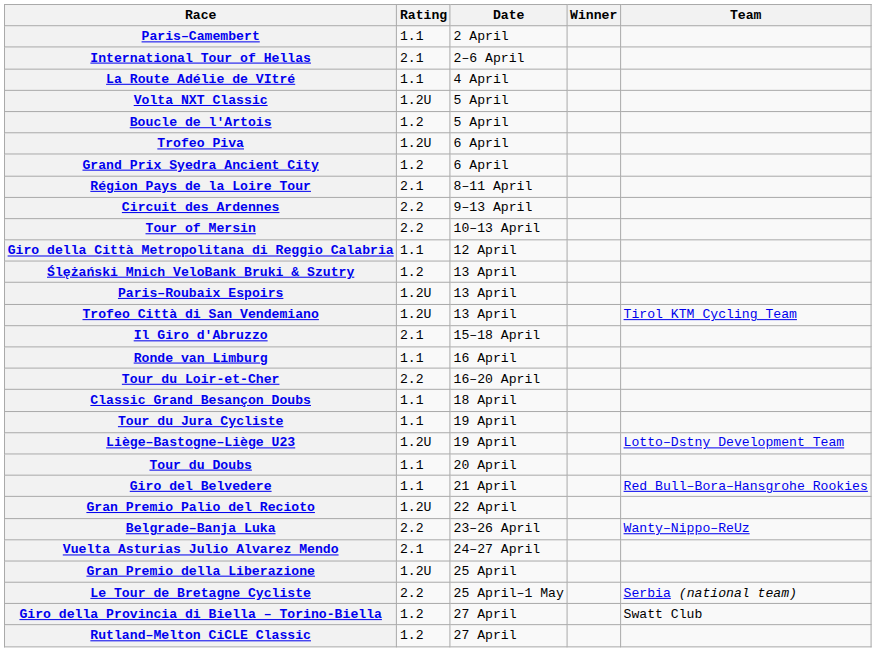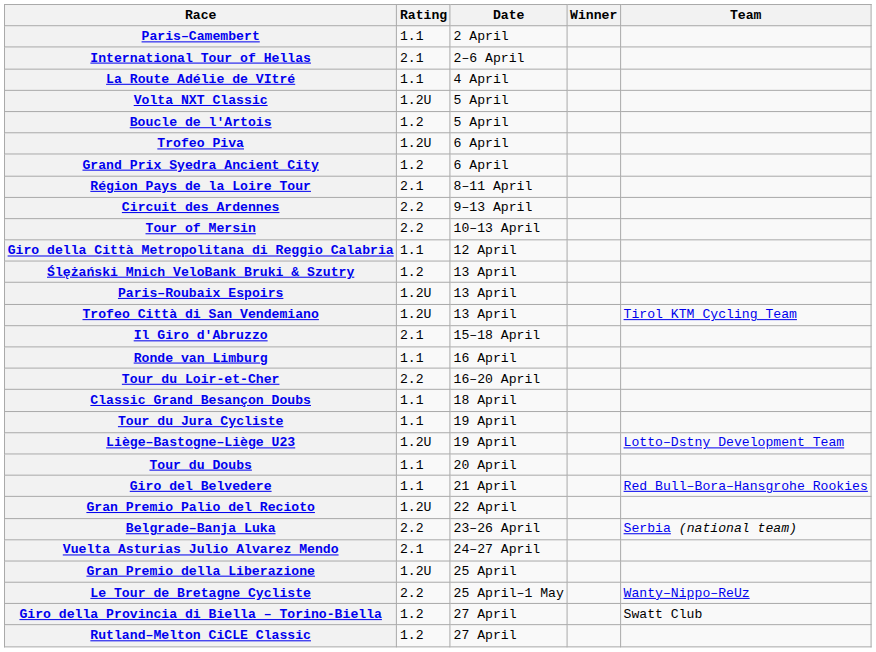Belgrade–Banja Luka | Team: Wanty–Nippo–ReUz -> Serbia (national team)
Le Tour de Bretagne Cycliste | Team: Serbia (national team) -> Wanty–Nippo–ReUz
